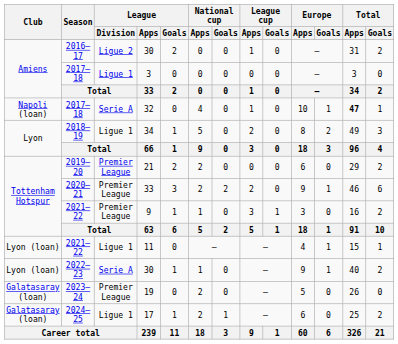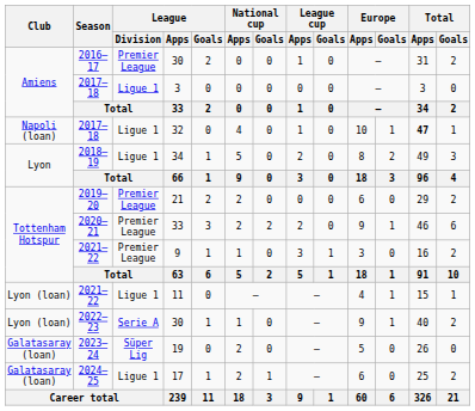2016–17 / 30 | League / Division: Ligue 2 -> Premier League
32 | League / Division: Serie A -> Ligue 1
19 | League / Division: Premier League -> Süper Lig
